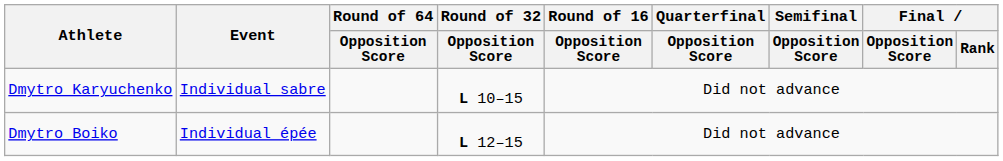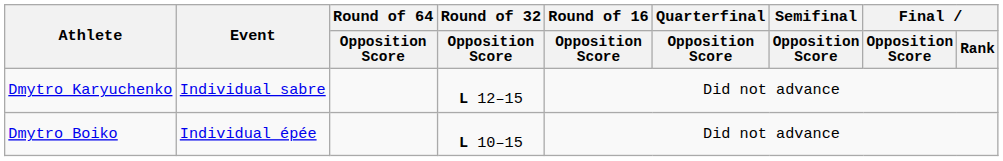Dmytro Karyuchenko | Round of 32 / Opposition Score: L 10–15 -> L 12–15
Dmytro Boiko | Round of 32 / Opposition Score: L 12–15 -> L 10–15
